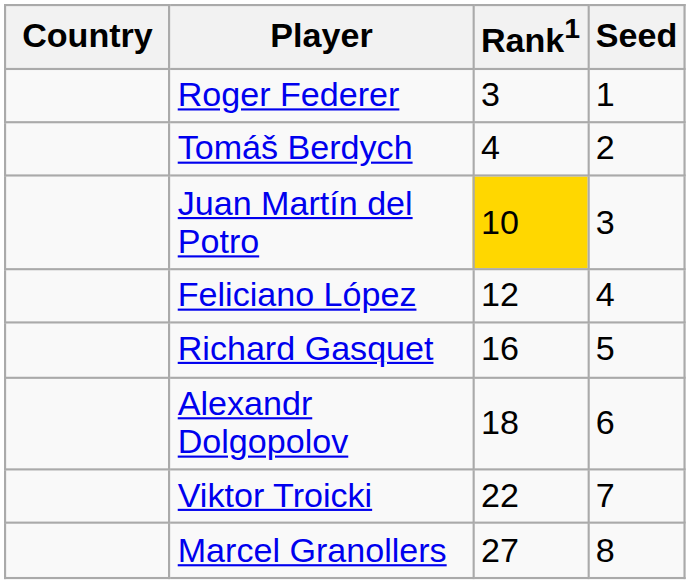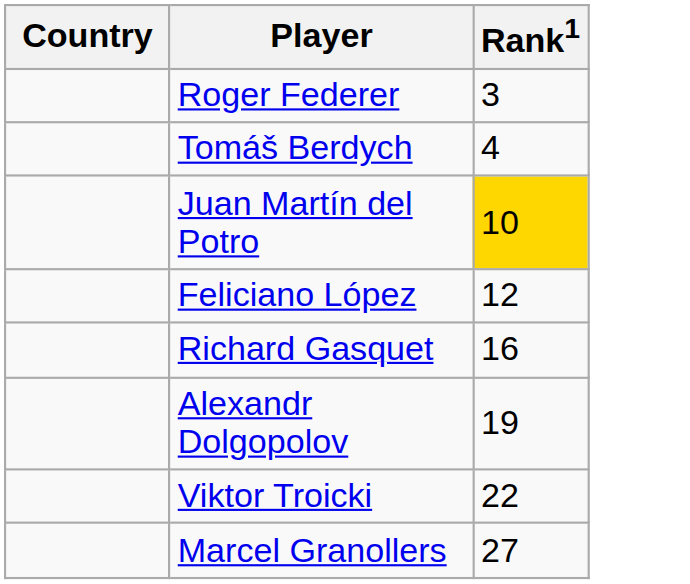- column: Seed | 1 | 2 | 3 | 4 | 5 | 6 | 7 | 8
Alexandr Dolgopolov | Rank1: 18 -> 19
